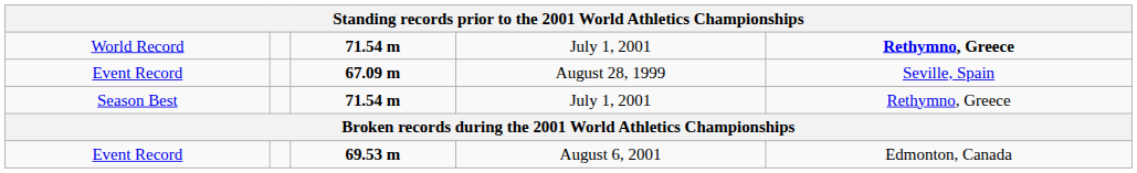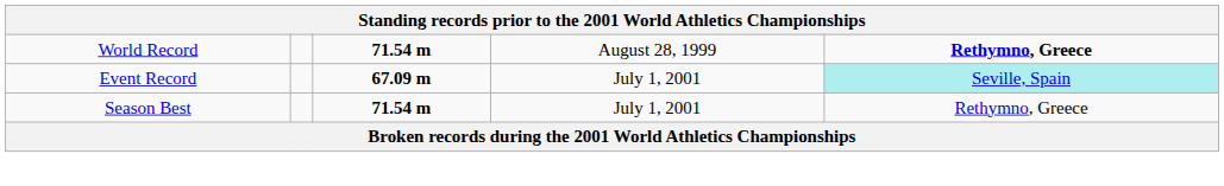World Record | column 4: July 1, 2001 -> August 28, 1999
Event Record / 67.09 m | column 4: August 28, 1999 -> July 1, 2001
Event Record / 67.09 m | column 5: no background -> paleturquoise background
- row: Event Record | 69.53 m | August 6, 2001 | Edmonton, Canada
